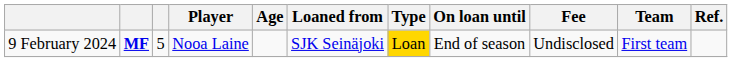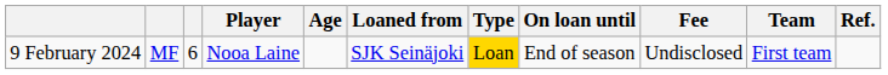9 February 2024 | column 2: bold -> normal
9 February 2024 | column 3: 5 -> 6
